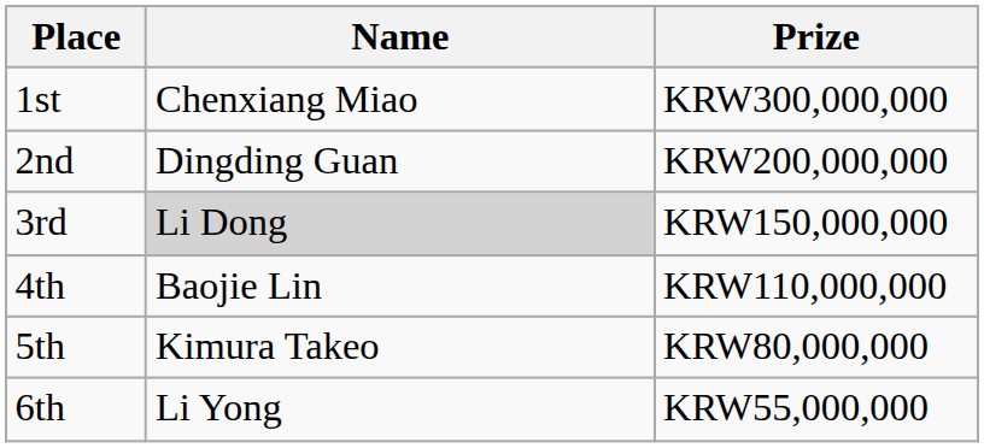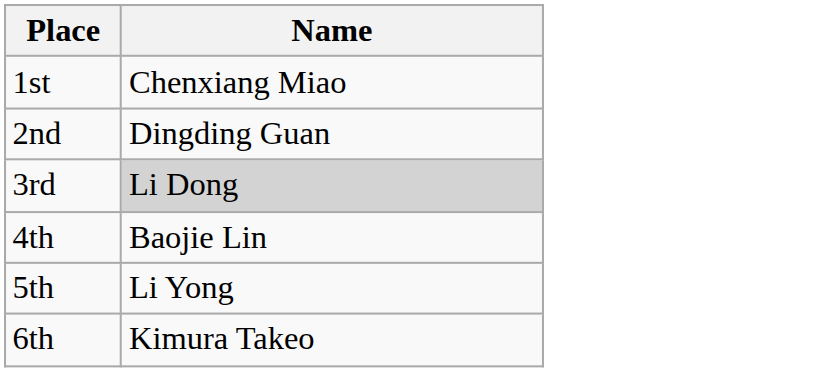- column: Prize | KRW300,000,000 | KRW200,000,000 | KRW150,000,000 | KRW110,000,000 | KRW80,000,000 | KRW55,000,000
5th | Name: Kimura Takeo -> Li Yong
6th | Name: Li Yong -> Kimura Takeo
